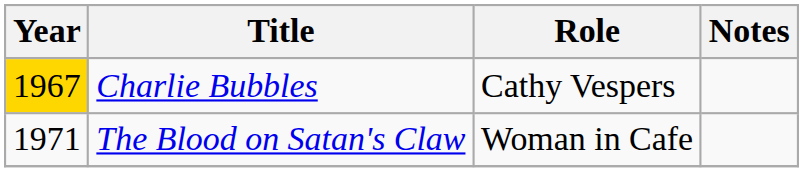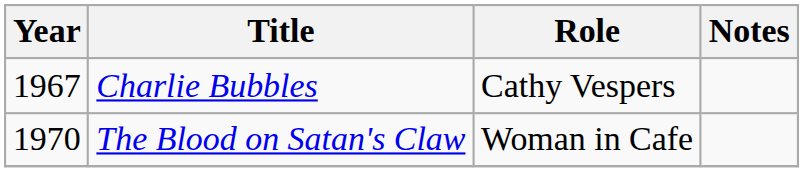Charlie Bubbles | Year: gold background -> no background
The Blood on Satan's Claw | Year: 1971 -> 1970
